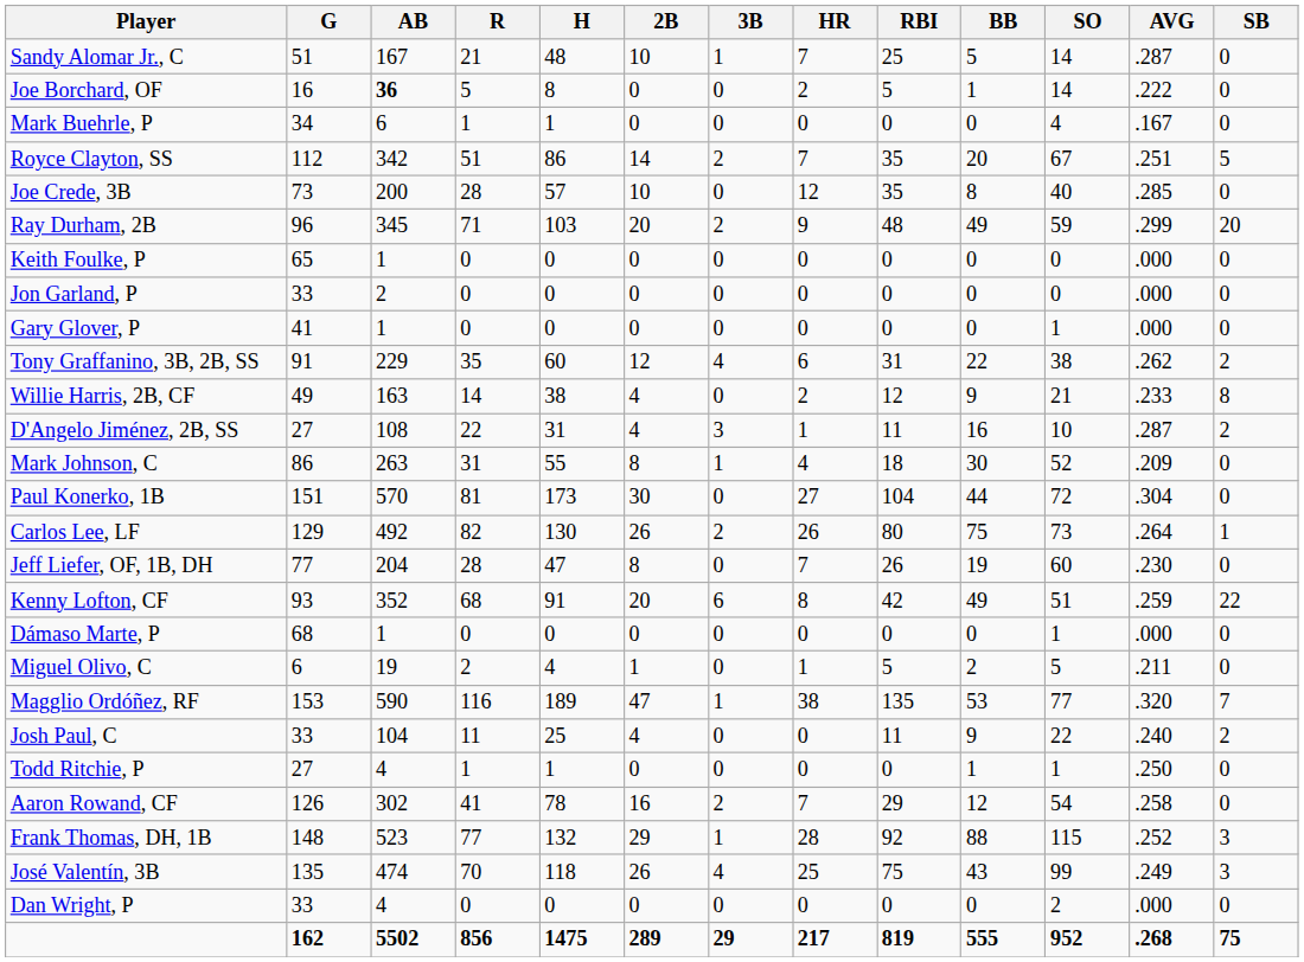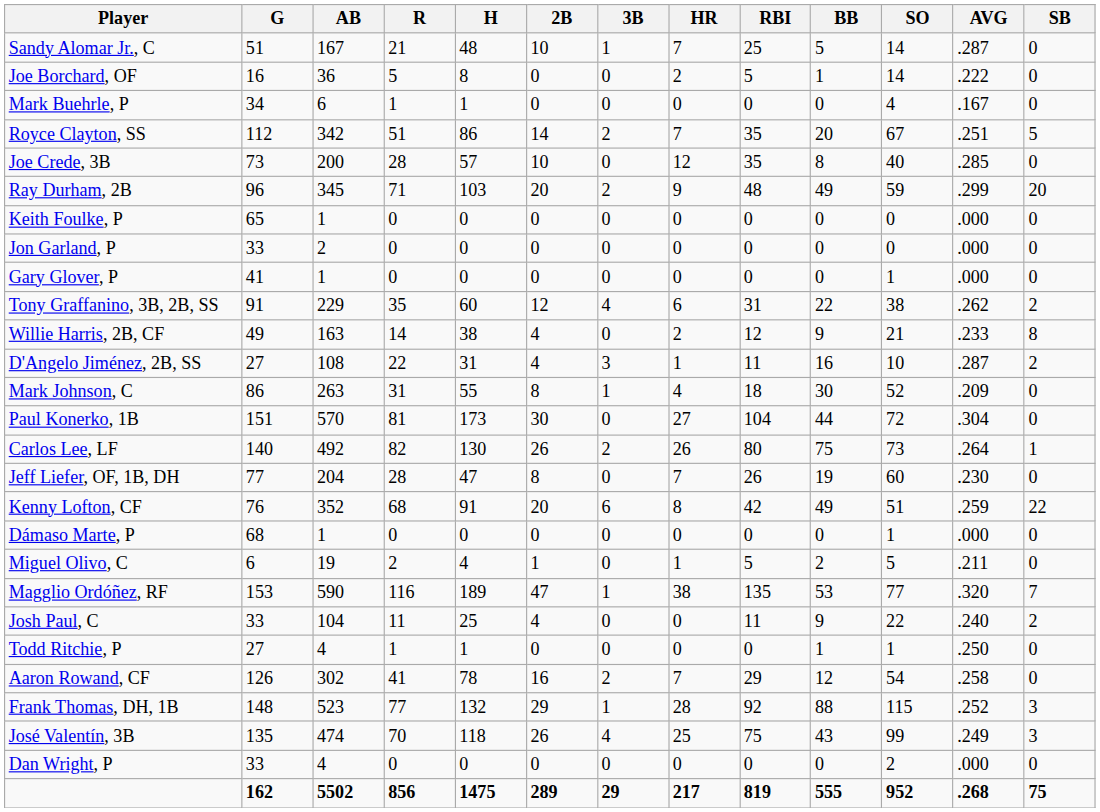Joe Borchard, OF | AB: bold -> normal
Carlos Lee, LF | G: 129 -> 140
Kenny Lofton, CF | G: 93 -> 76
